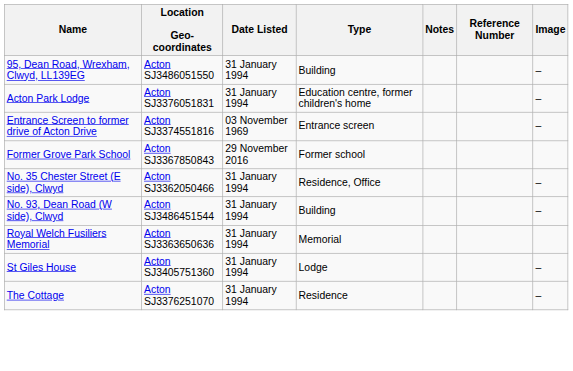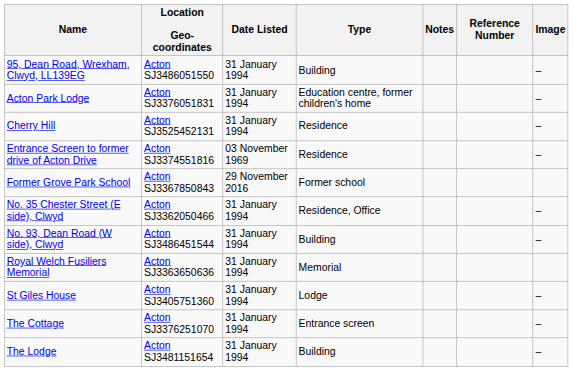+ row: Cherry Hill | Acton SJ3525452131 | 31 January 1994 | Residence | –
Entrance Screen to former drive of Acton Drive | Type: Entrance screen -> Residence
The Cottage | Type: Residence -> Entrance screen
+ row: The Lodge | Acton SJ3481151654 | 31 January 1994 | Building | –
